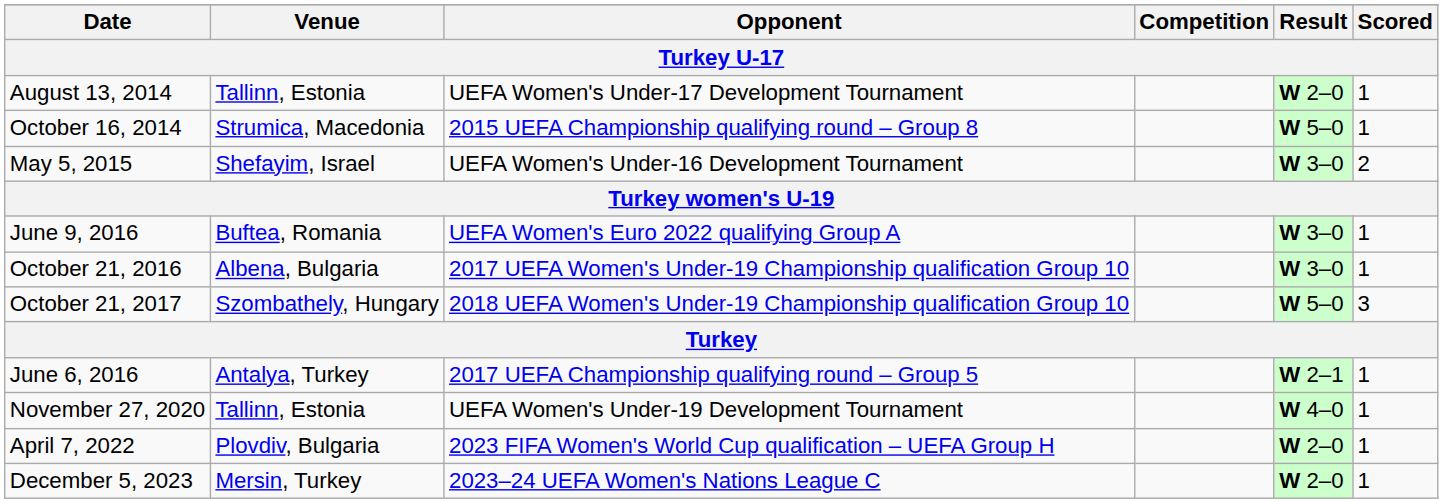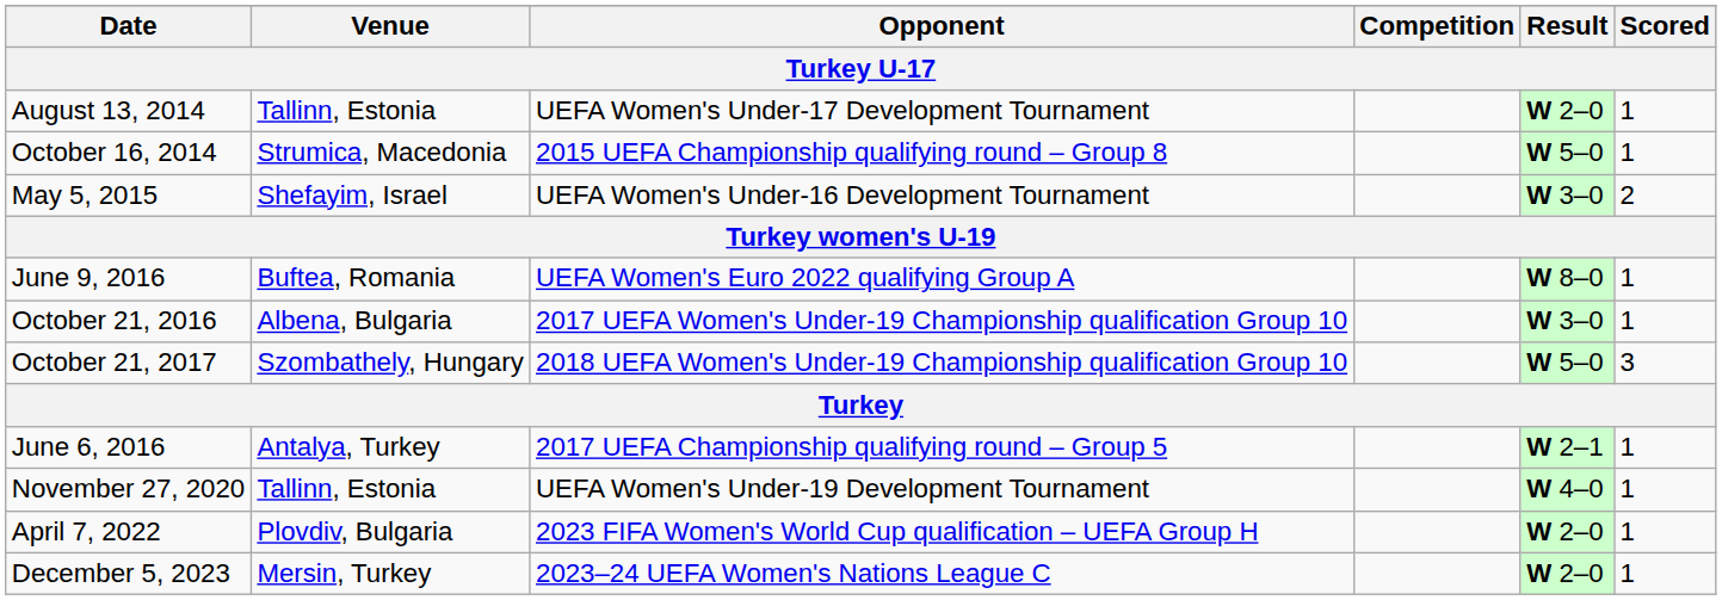June 9, 2016 | Result: W 3–0 -> W 8–0
